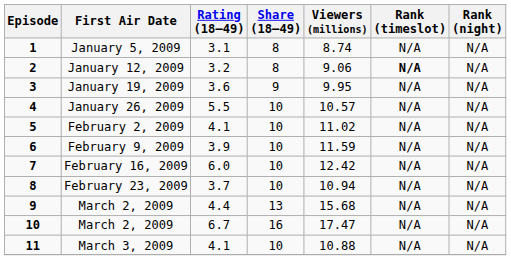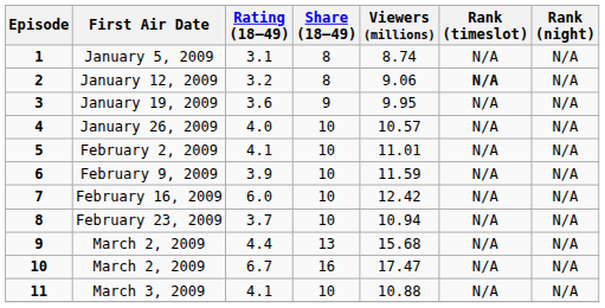January 26, 2009 | Rating (18–49): 5.5 -> 4.0
February 2, 2009 | Viewers (millions): 11.02 -> 11.01
